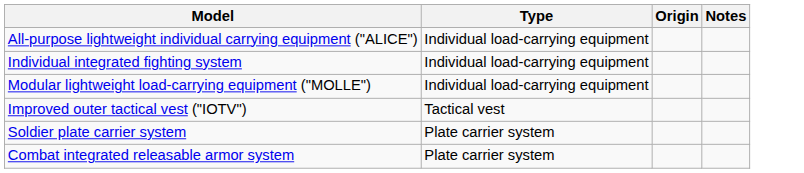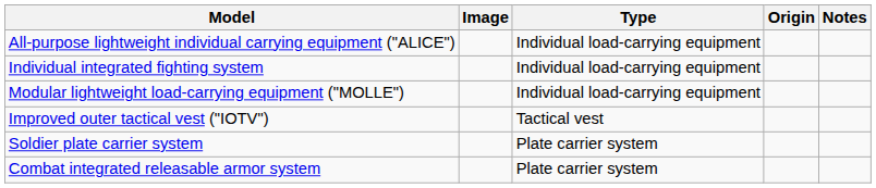+ column: Image
